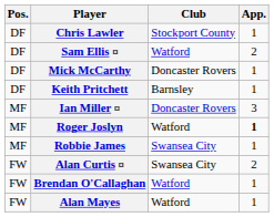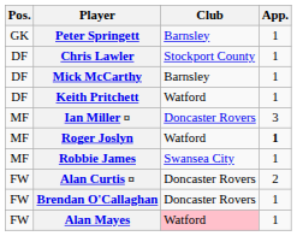+ row: GK | Peter Springett | Barnsley | 1
- row: DF | Sam Ellis ¤ | Watford | 2
Mick McCarthy | Club: Doncaster Rovers -> Barnsley
Keith Pritchett | Club: Barnsley -> Watford
Alan Curtis ¤ | Club: Swansea City -> Doncaster Rovers
Brendan O'Callaghan | Club: Watford -> Doncaster Rovers
Alan Mayes | Club: no background -> pink background
